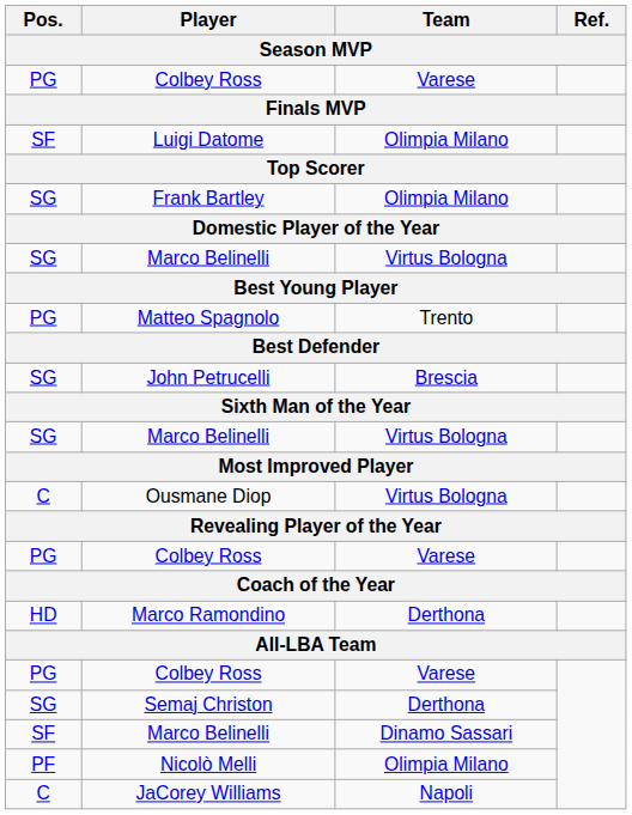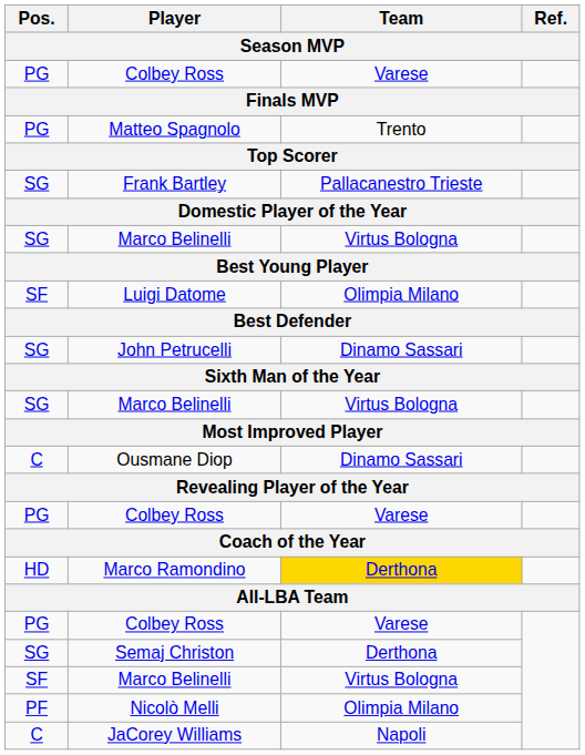rows swapped: Luigi Datome <-> Matteo Spagnolo
Frank Bartley | Team: Olimpia Milano -> Pallacanestro Trieste
John Petrucelli | Team: Brescia -> Dinamo Sassari
Ousmane Diop | Team: Virtus Bologna -> Dinamo Sassari
Marco Ramondino | Team: no background -> gold background
SF / Marco Belinelli | Team: Dinamo Sassari -> Virtus Bologna
